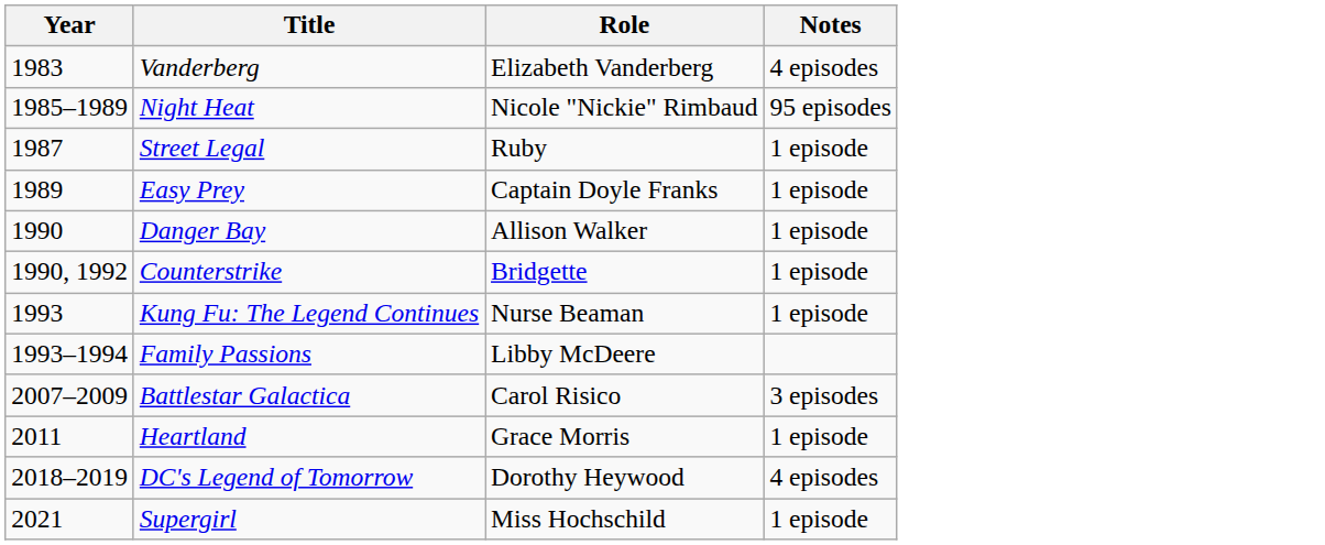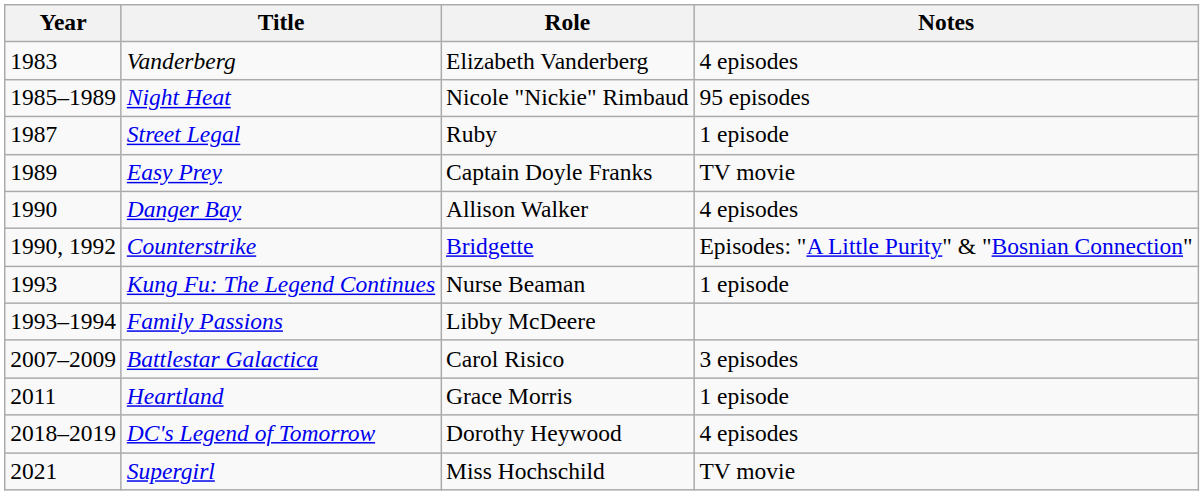Easy Prey | Notes: 1 episode -> TV movie
Danger Bay | Notes: 1 episode -> 4 episodes
Counterstrike | Notes: 1 episode -> Episodes: "A Little Purity" & "Bosnian Connection"
Supergirl | Notes: 1 episode -> TV movie
